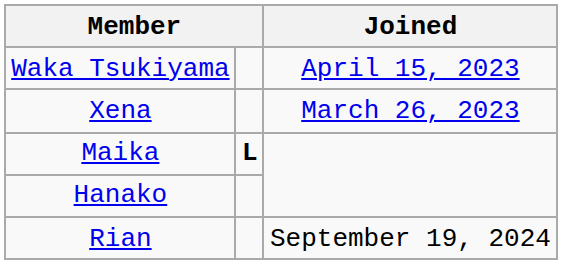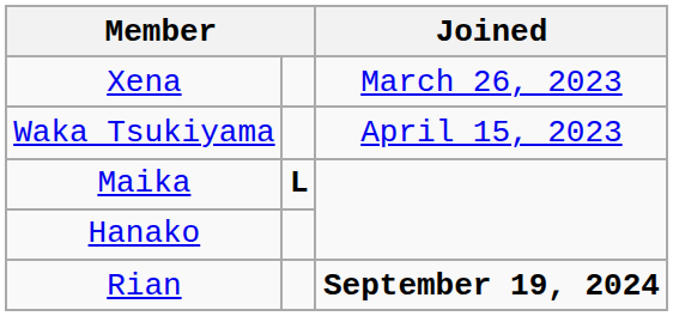rows swapped: Xena <-> Waka Tsukiyama
Rian | Joined: normal -> bold
